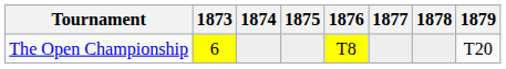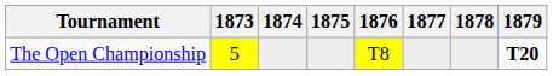The Open Championship | 1873: 6 -> 5
The Open Championship | 1879: normal -> bold
